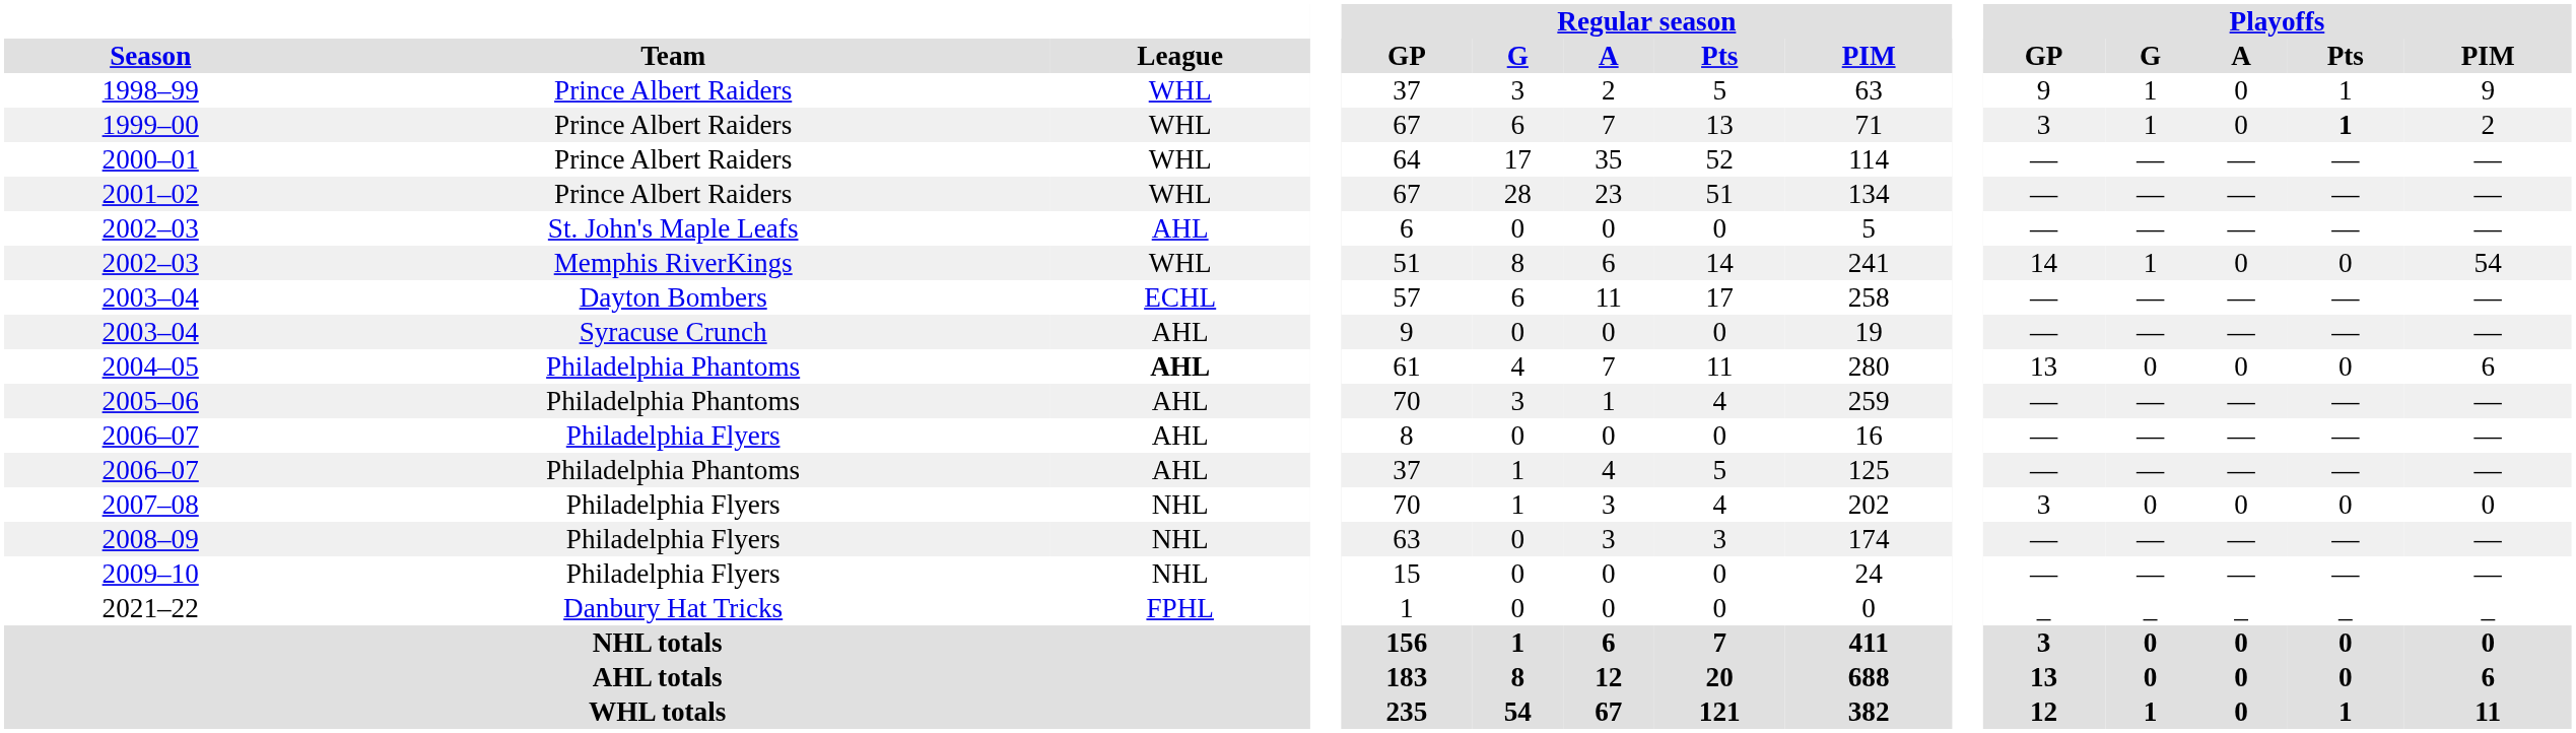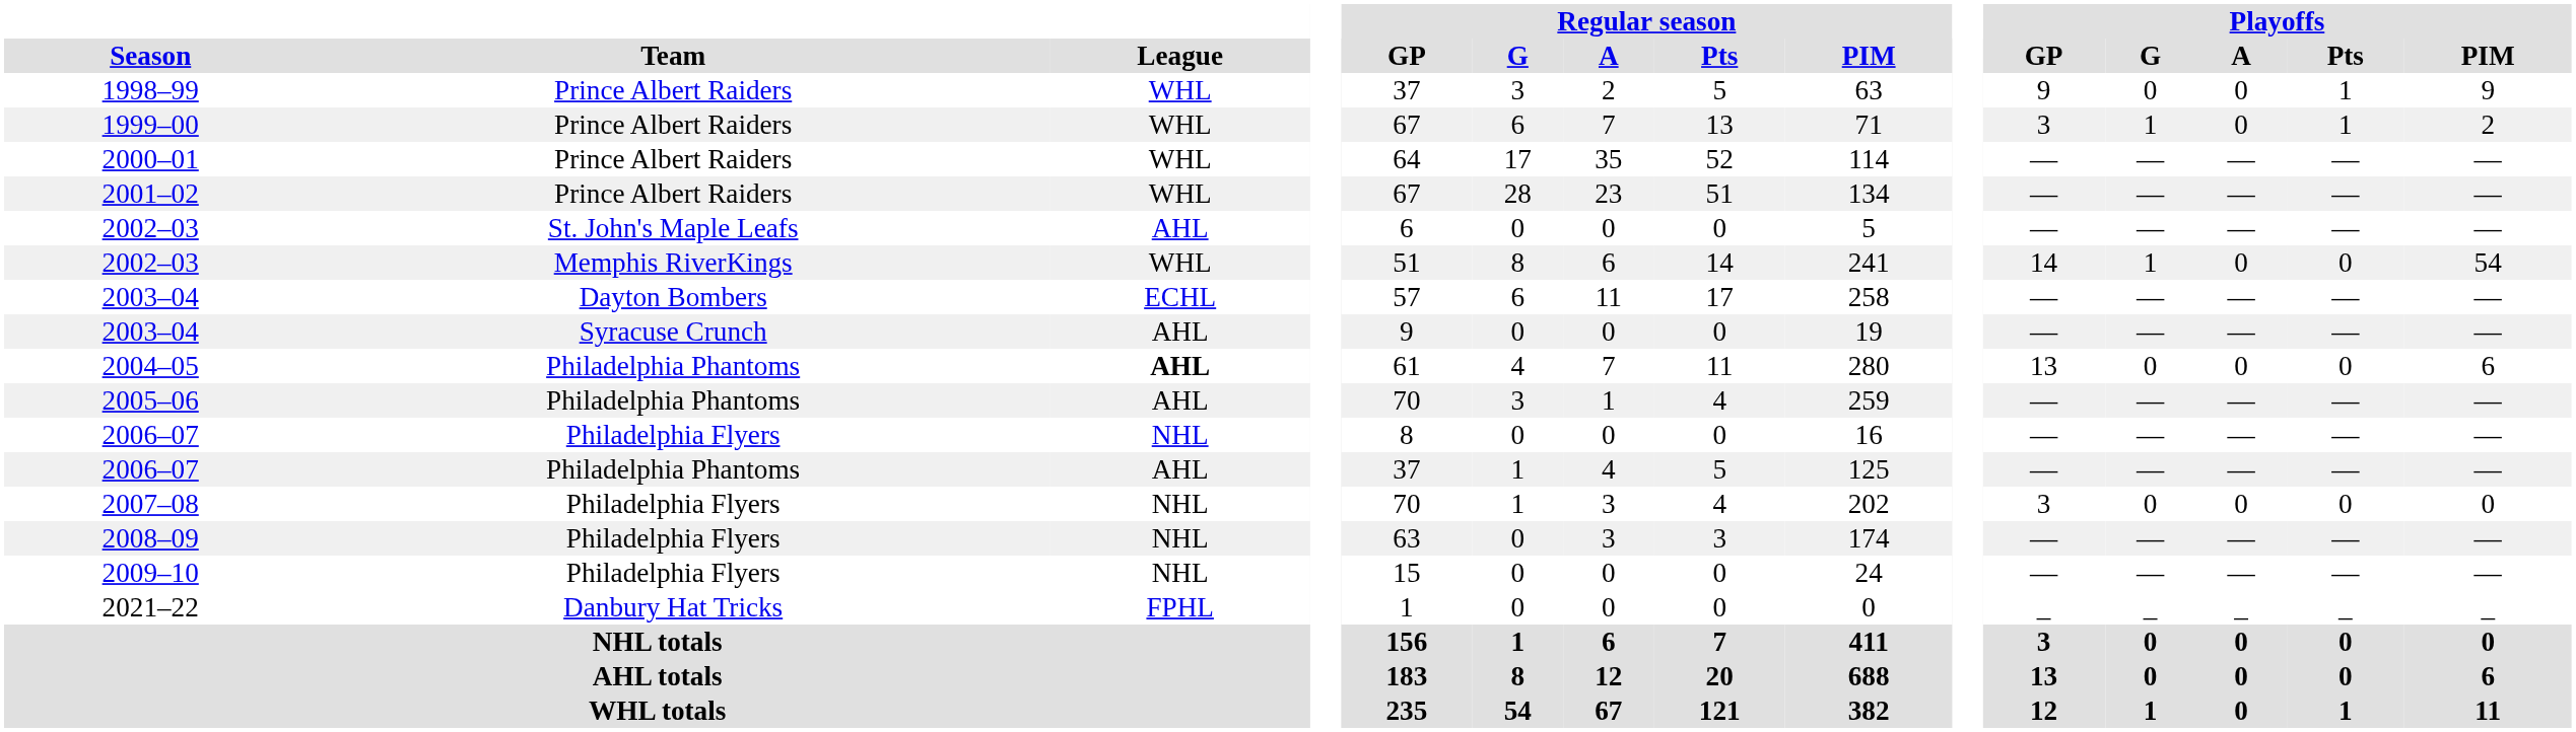1998–99 | Playoffs / G: 1 -> 0
1999–00 | Playoffs / Pts: bold -> normal
2006–07 / Philadelphia Flyers | League: AHL -> NHL
